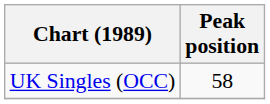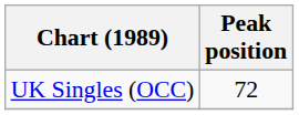UK Singles (OCC) | Peak position: 58 -> 72
